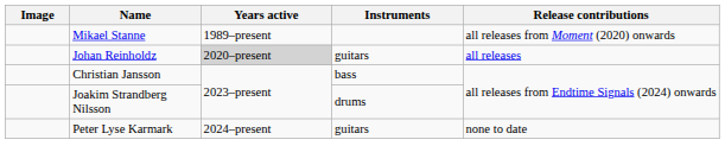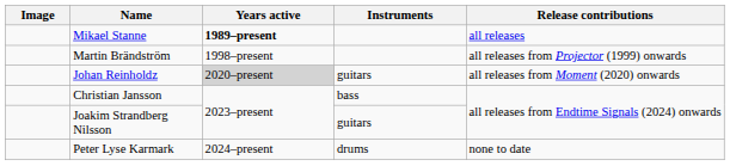Mikael Stanne | Years active: normal -> bold
Mikael Stanne | Release contributions: all releases from Moment (2020) onwards -> all releases
+ row: Martin Brändström | 1998–present | all releases from Projector (1999) onwards
Johan Reinholdz | Release contributions: all releases -> all releases from Moment (2020) onwards
Joakim Strandberg Nilsson | Instruments: drums -> guitars
Peter Lyse Karmark | Instruments: guitars -> drums
